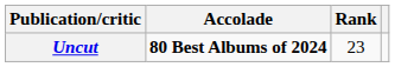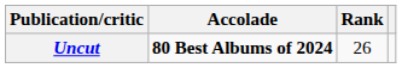Uncut | Rank: 23 -> 26
